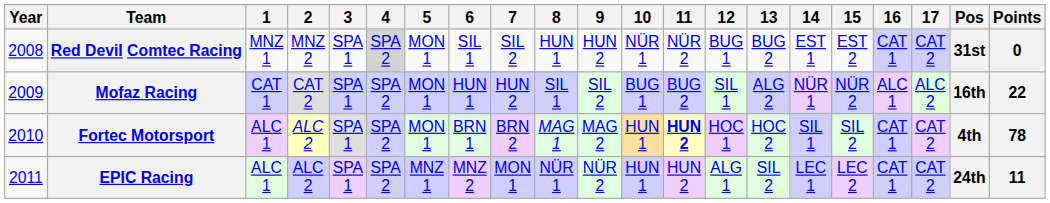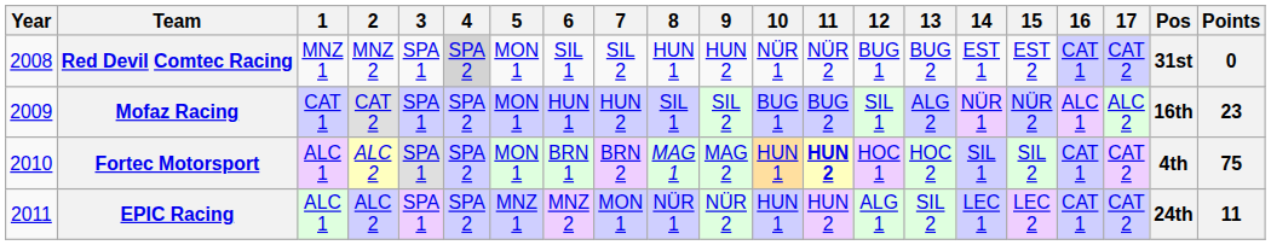Mofaz Racing | Points: 22 -> 23
Fortec Motorsport | Points: 78 -> 75
